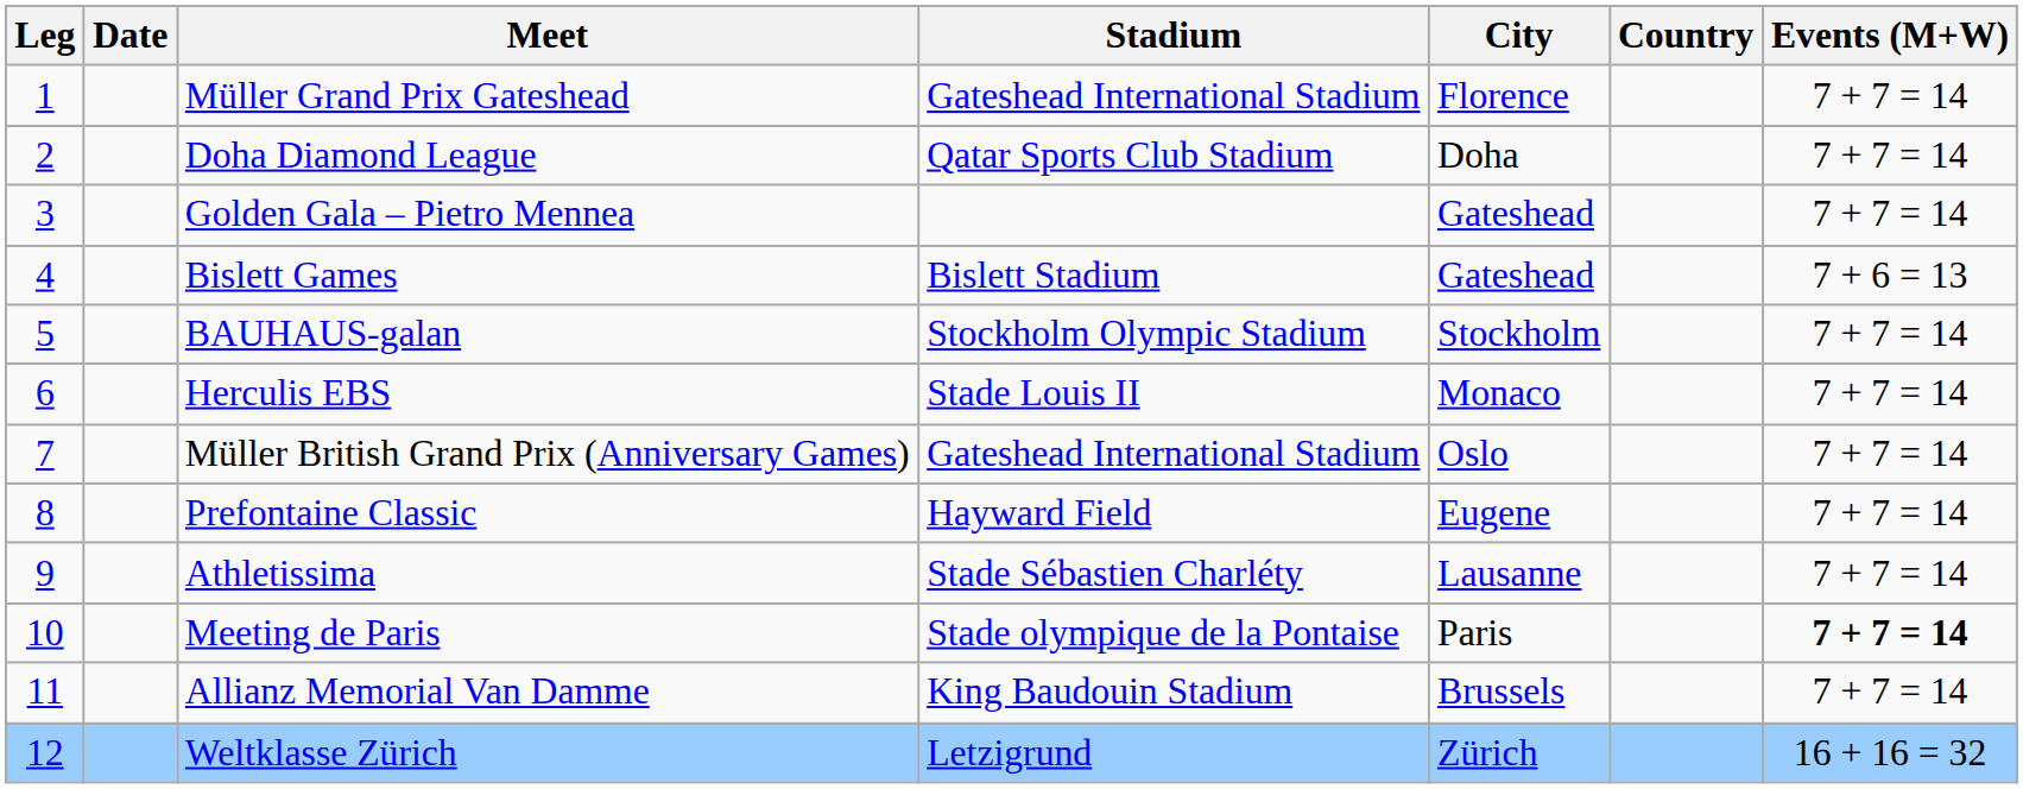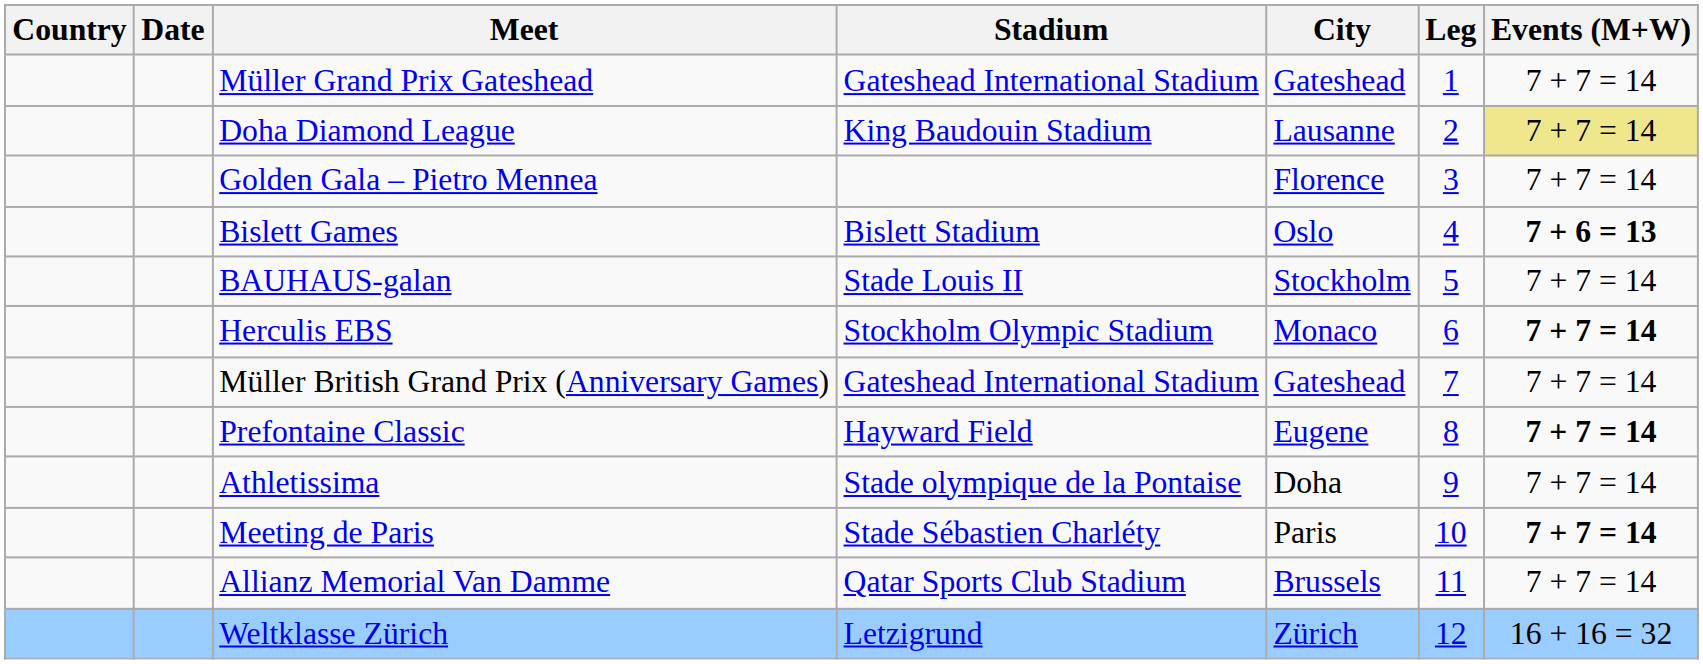columns swapped: Leg <-> Country
Müller Grand Prix Gateshead | City: Florence -> Gateshead
Doha Diamond League | Stadium: Qatar Sports Club Stadium -> King Baudouin Stadium
Doha Diamond League | City: Doha -> Lausanne
Doha Diamond League | Events (M+W): no background -> khaki background
Golden Gala – Pietro Mennea | City: Gateshead -> Florence
Bislett Games | City: Gateshead -> Oslo
Bislett Games | Events (M+W): normal -> bold
BAUHAUS-galan | Stadium: Stockholm Olympic Stadium -> Stade Louis II
Herculis EBS | Stadium: Stade Louis II -> Stockholm Olympic Stadium
Herculis EBS | Events (M+W): normal -> bold
Müller British Grand Prix (Anniversary Games) | City: Oslo -> Gateshead
Prefontaine Classic | Events (M+W): normal -> bold
Athletissima | Stadium: Stade Sébastien Charléty -> Stade olympique de la Pontaise
Athletissima | City: Lausanne -> Doha
Meeting de Paris | Stadium: Stade olympique de la Pontaise -> Stade Sébastien Charléty
Allianz Memorial Van Damme | Stadium: King Baudouin Stadium -> Qatar Sports Club Stadium
